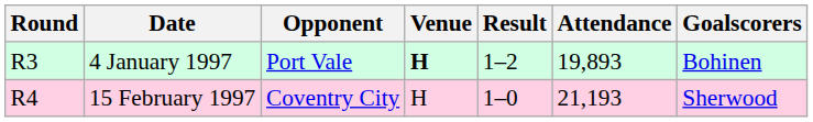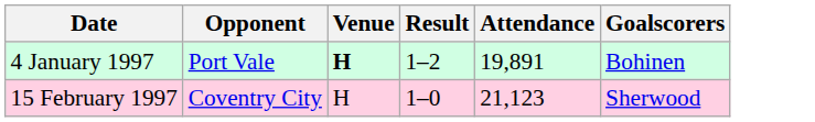- column: Round | R3 | R4
4 January 1997 | Attendance: 19,893 -> 19,891
15 February 1997 | Attendance: 21,193 -> 21,123
